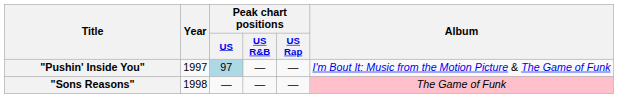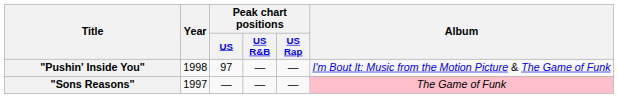"Pushin' Inside You" | Year: 1997 -> 1998
"Pushin' Inside You" | Peak chart positions / US: lightblue background -> no background
"Sons Reasons" | Year: 1998 -> 1997
